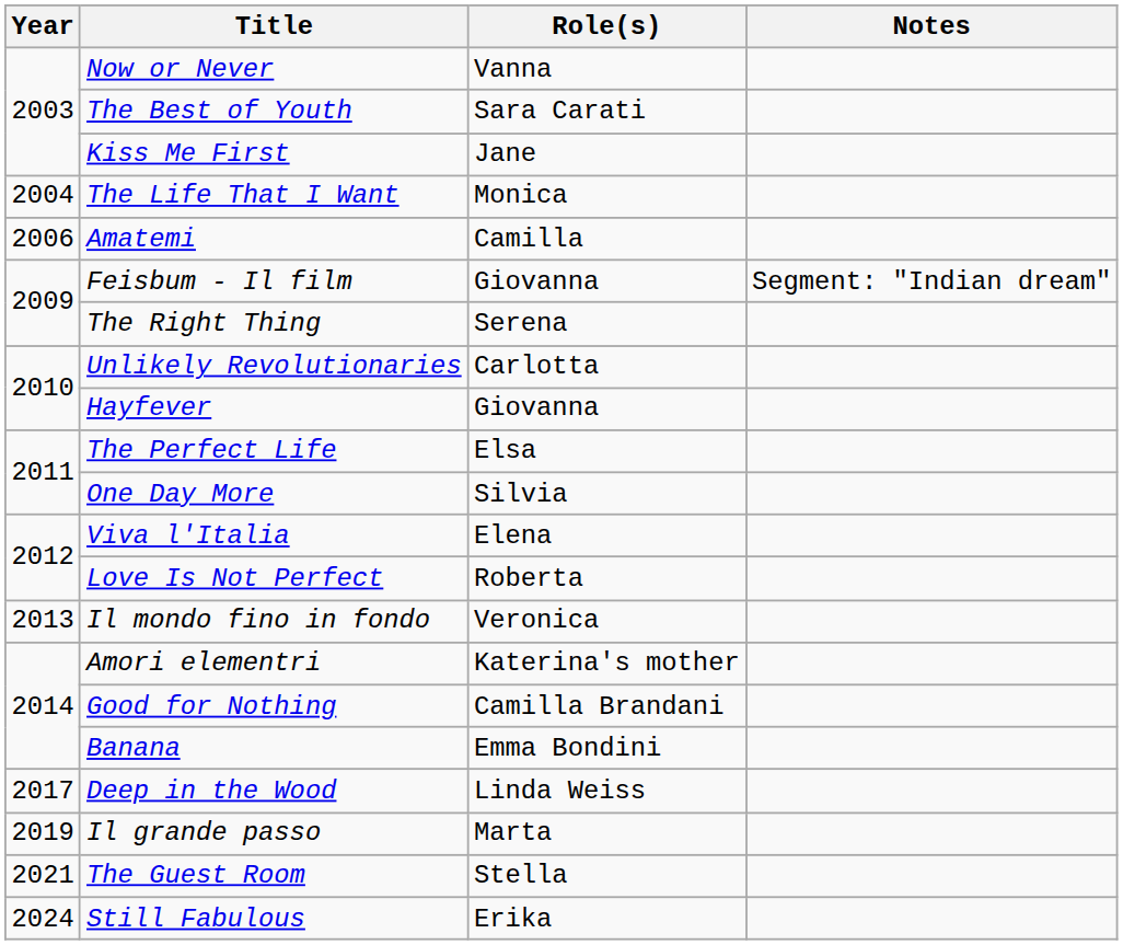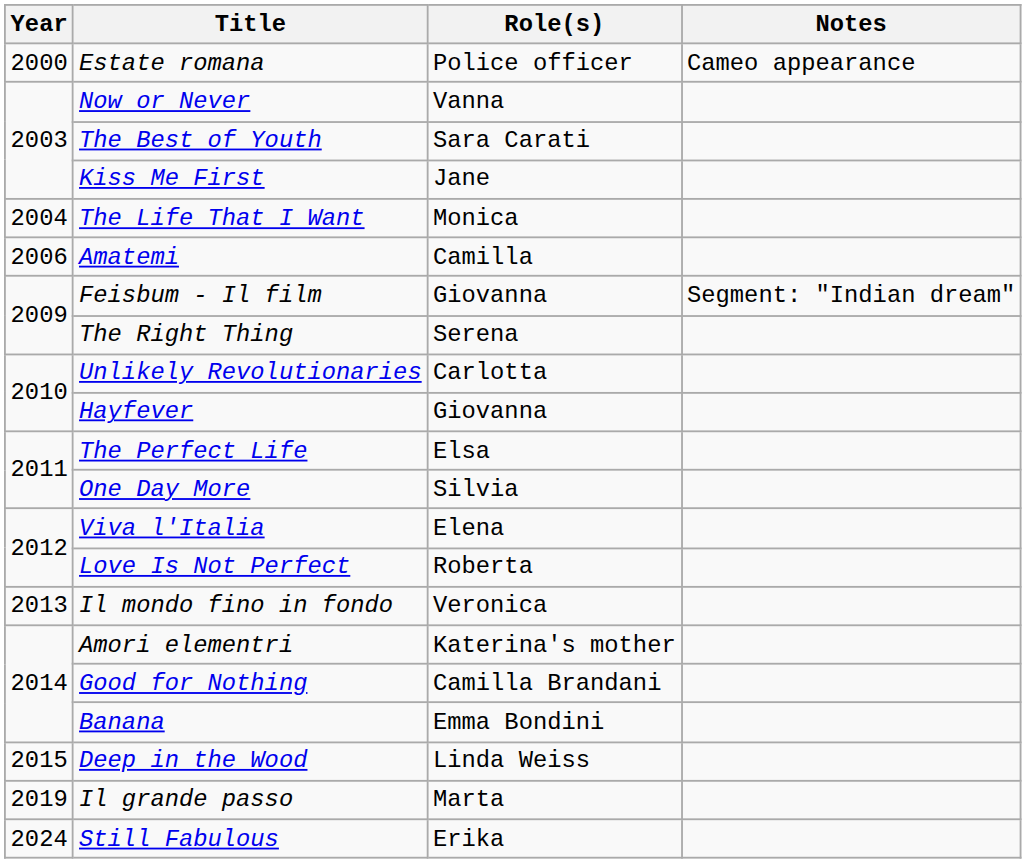+ row: 2000 | Estate romana | Police officer | Cameo appearance
Deep in the Wood | Year: 2017 -> 2015
- row: 2021 | The Guest Room | Stella
